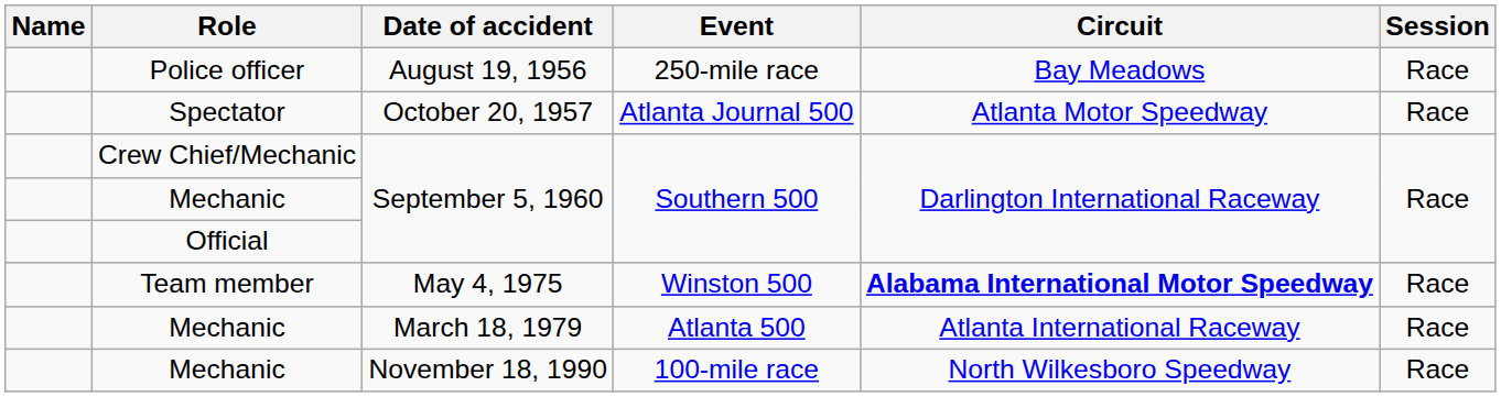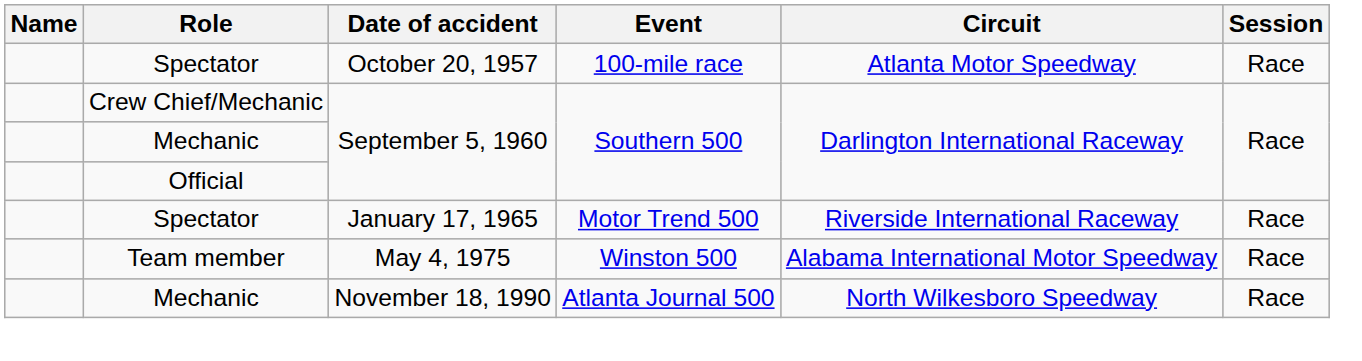- row: Police officer | August 19, 1956 | 250-mile race | Bay Meadows | Race
October 20, 1957 | Event: Atlanta Journal 500 -> 100-mile race
+ row: Spectator | January 17, 1965 | Motor Trend 500 | Riverside International Raceway | Race
May 4, 1975 | Circuit: bold -> normal
- row: Mechanic | March 18, 1979 | Atlanta 500 | Atlanta International Raceway | Race
November 18, 1990 | Event: 100-mile race -> Atlanta Journal 500
